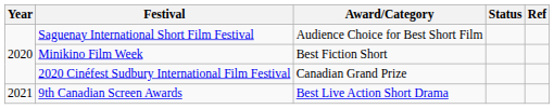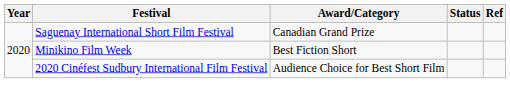Saguenay International Short Film Festival | Award/Category: Audience Choice for Best Short Film -> Canadian Grand Prize
2020 Cinéfest Sudbury International Film Festival | Award/Category: Canadian Grand Prize -> Audience Choice for Best Short Film
- row: 2021 | 9th Canadian Screen Awards | Best Live Action Short Drama
